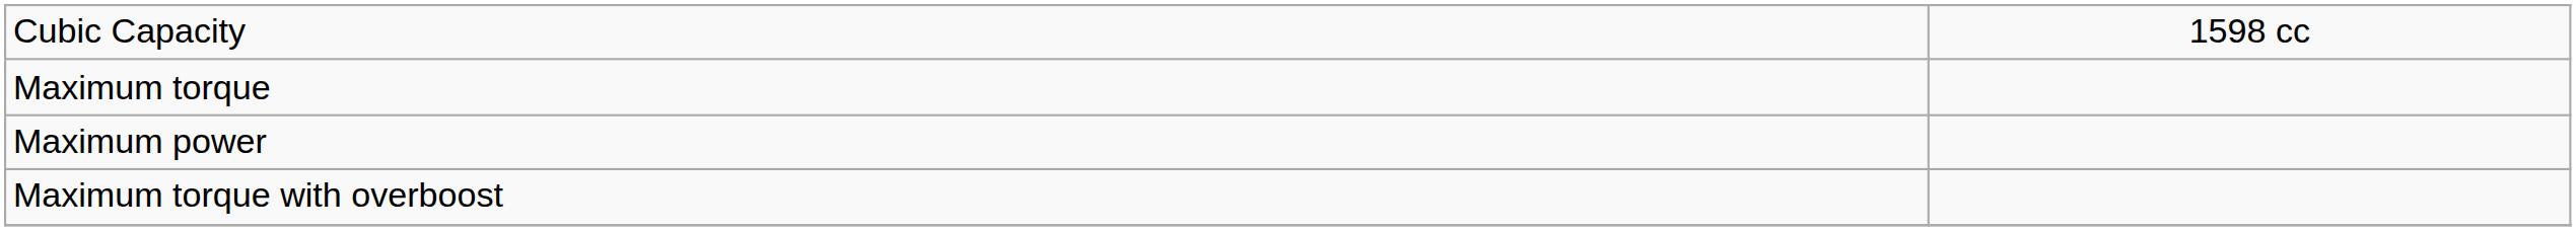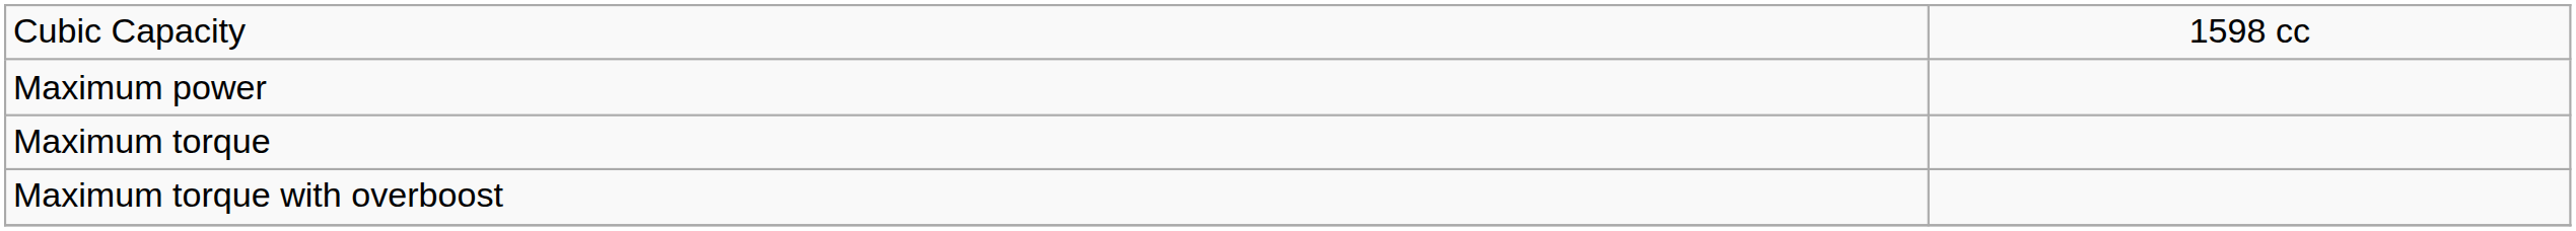rows swapped: Maximum power <-> Maximum torque
